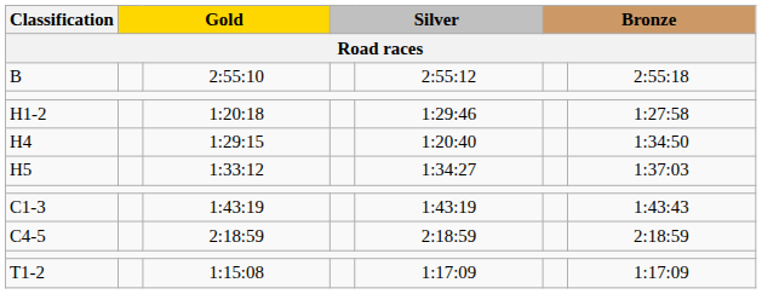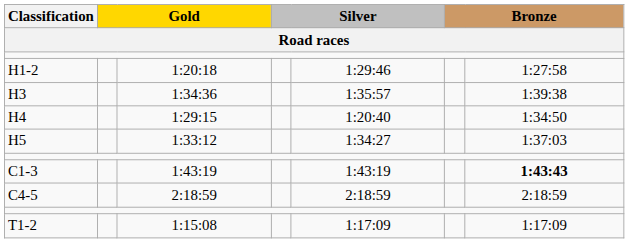- row: B | 2:55:10 | 2:55:12 | 2:55:18
+ row: H3 | 1:34:36 | 1:35:57 | 1:39:38
C1-3 | column 7: normal -> bold
